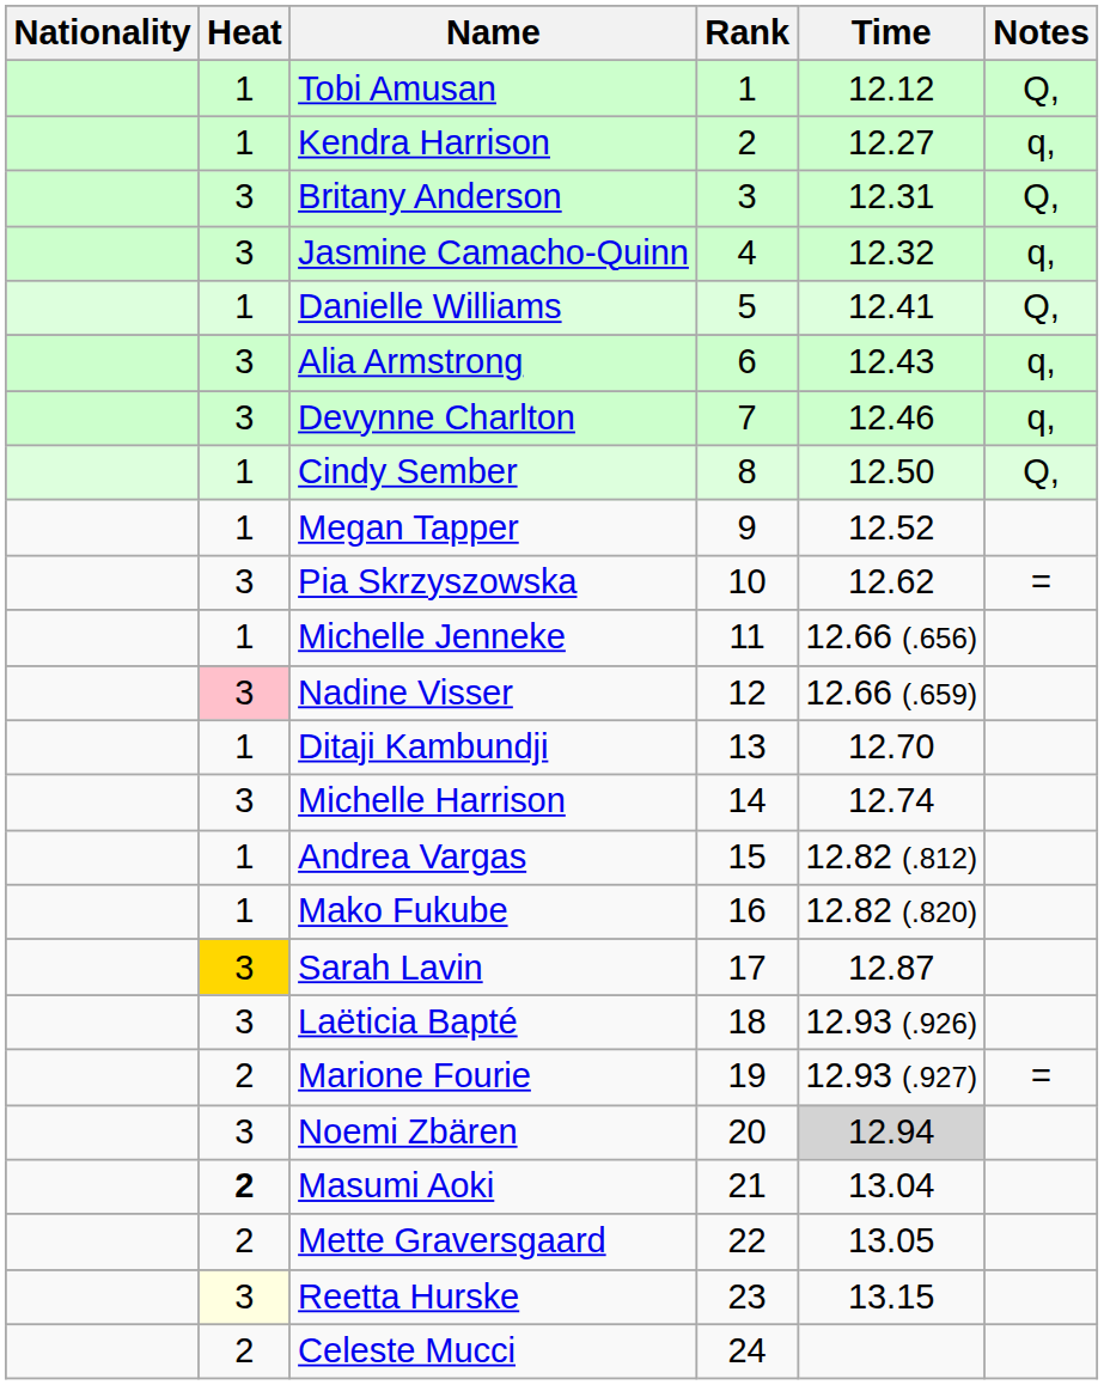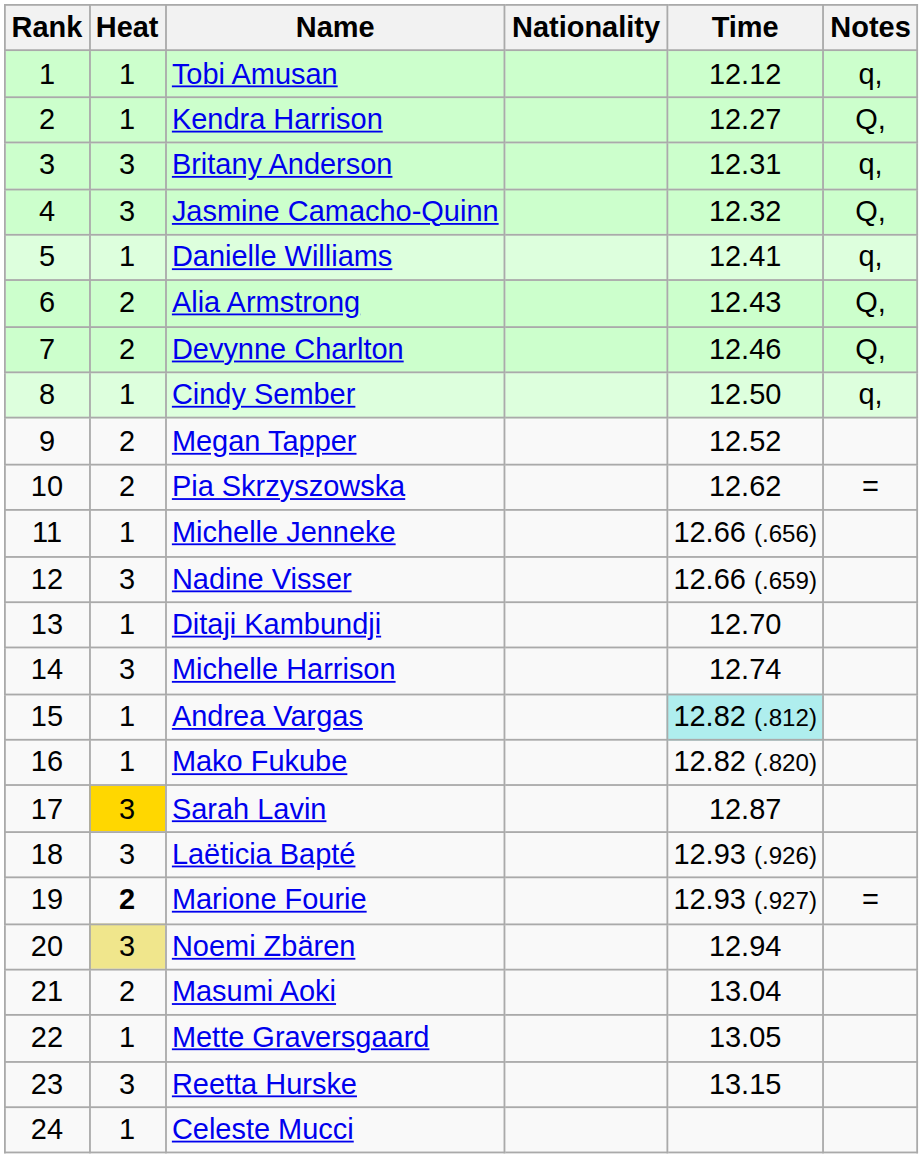columns swapped: Rank <-> Nationality
Tobi Amusan | Notes: Q, -> q,
Kendra Harrison | Notes: q, -> Q,
Britany Anderson | Notes: Q, -> q,
Jasmine Camacho-Quinn | Notes: q, -> Q,
Danielle Williams | Notes: Q, -> q,
Alia Armstrong | Heat: 3 -> 2
Alia Armstrong | Notes: q, -> Q,
Devynne Charlton | Heat: 3 -> 2
Devynne Charlton | Notes: q, -> Q,
Cindy Sember | Notes: Q, -> q,
Megan Tapper | Heat: 1 -> 2
Pia Skrzyszowska | Heat: 3 -> 2
Nadine Visser | Heat: pink background -> no background
Andrea Vargas | Time: no background -> paleturquoise background
Marione Fourie | Heat: normal -> bold
Noemi Zbären | Heat: no background -> khaki background
Noemi Zbären | Time: lightgrey background -> no background
Masumi Aoki | Heat: bold -> normal
Mette Graversgaard | Heat: 2 -> 1
Reetta Hurske | Heat: lightyellow background -> no background
Celeste Mucci | Heat: 2 -> 1
